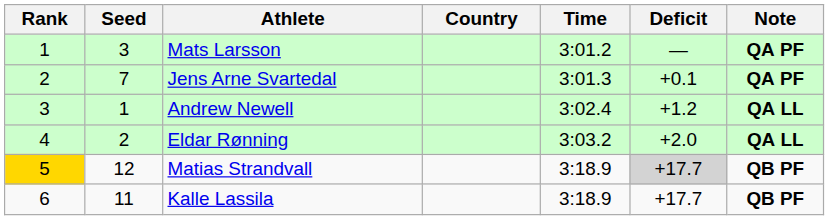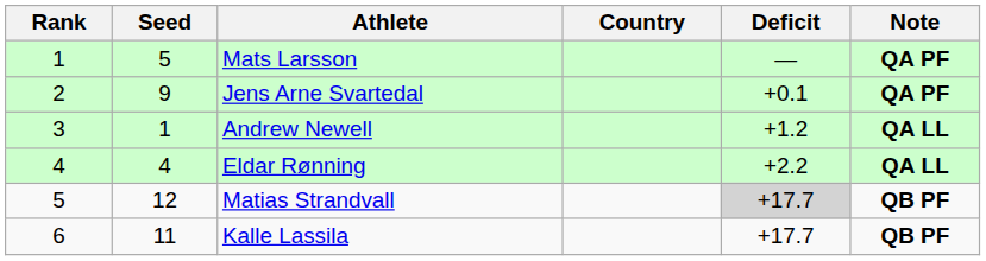- column: Time | 3:01.2 | 3:01.3 | 3:02.4 | 3:03.2 | 3:18.9 | 3:18.9
Mats Larsson | Seed: 3 -> 5
Jens Arne Svartedal | Seed: 7 -> 9
Eldar Rønning | Seed: 2 -> 4
Eldar Rønning | Deficit: +2.0 -> +2.2
Matias Strandvall | Rank: gold background -> no background
